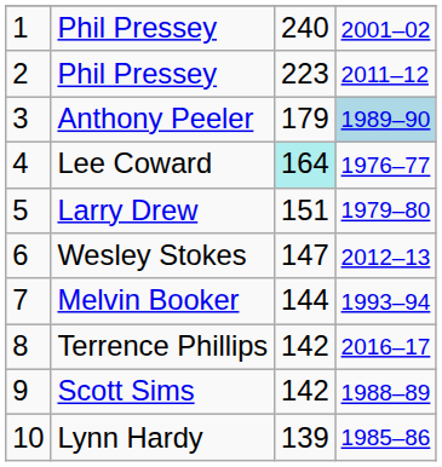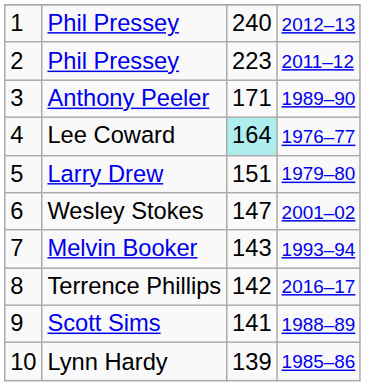1 / Phil Pressey | column 4: 2001–02 -> 2012–13
Anthony Peeler | column 3: 179 -> 171
Anthony Peeler | column 4: lightblue background -> no background
Wesley Stokes | column 4: 2012–13 -> 2001–02
Melvin Booker | column 3: 144 -> 143
Scott Sims | column 3: 142 -> 141
